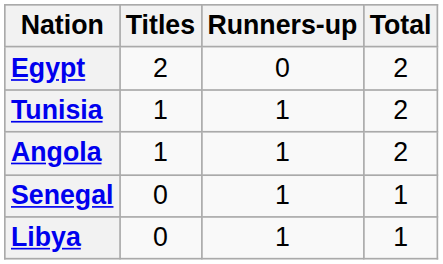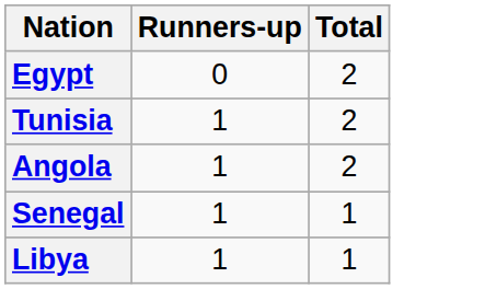- column: Titles | 2 | 1 | 1 | 0 | 0
